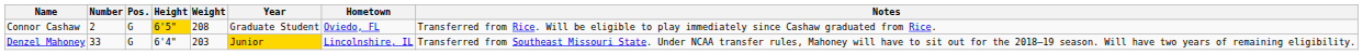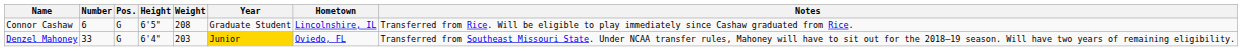Connor Cashaw | Number: 2 -> 6
Connor Cashaw | Height: gold background -> no background
Connor Cashaw | Hometown: Oviedo, FL -> Lincolnshire, IL
Denzel Mahoney | Hometown: Lincolnshire, IL -> Oviedo, FL
